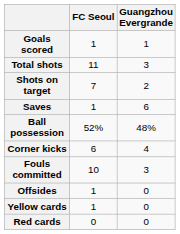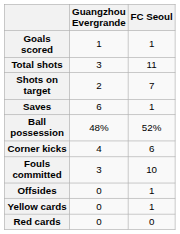columns swapped: FC Seoul <-> Guangzhou Evergrande
